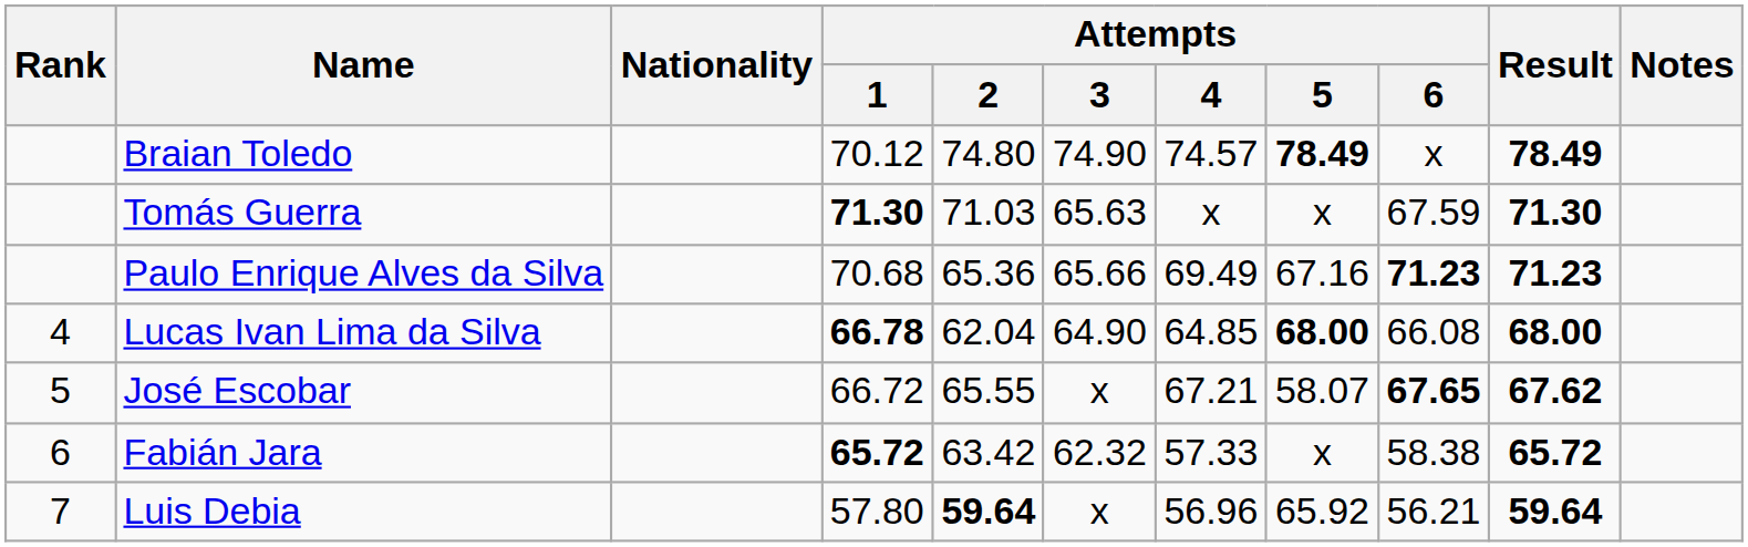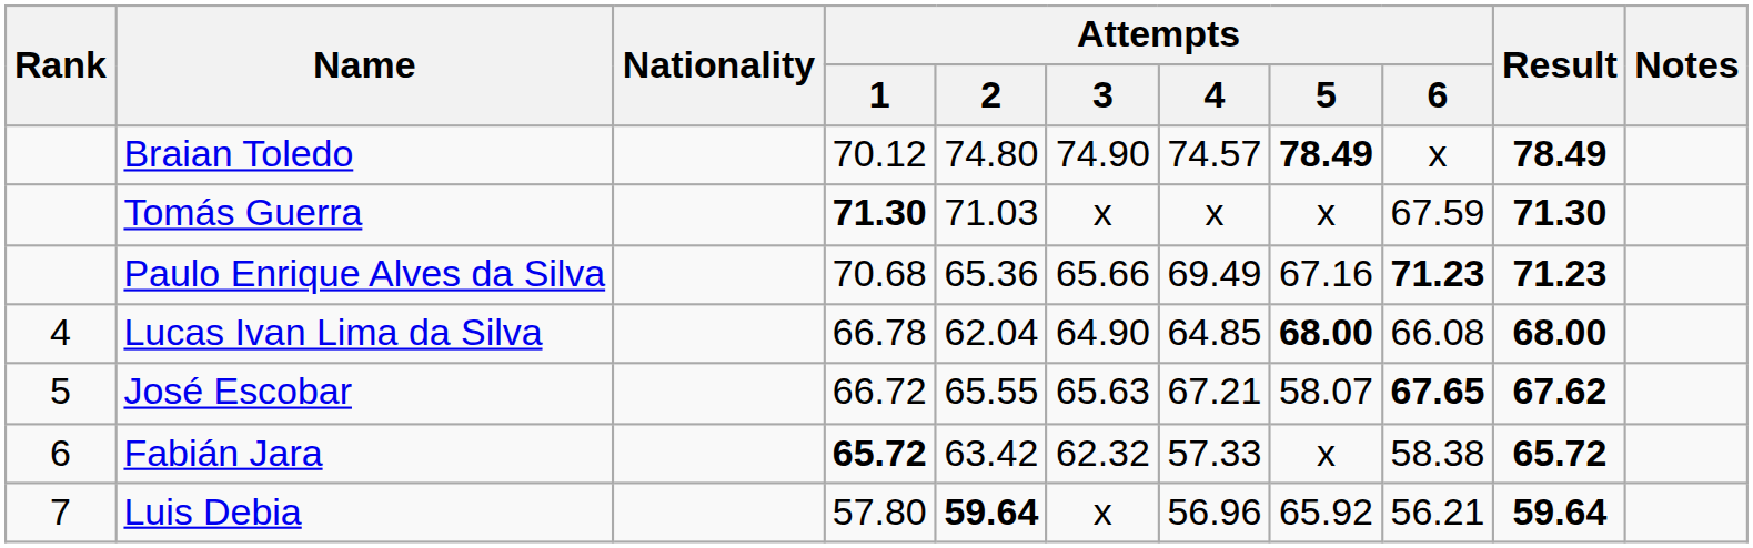Tomás Guerra | Attempts / 3: 65.63 -> x
Lucas Ivan Lima da Silva | Attempts / 1: bold -> normal
José Escobar | Attempts / 3: x -> 65.63
